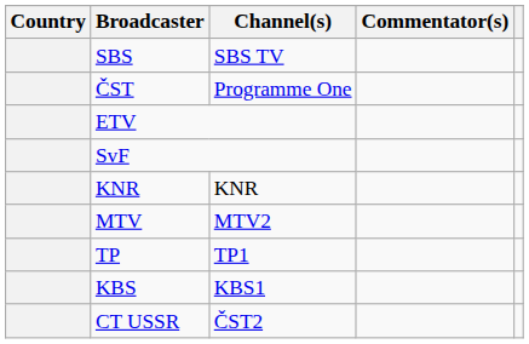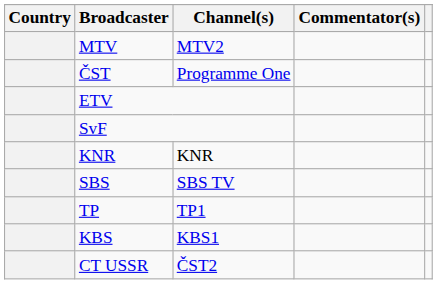rows swapped: SBS <-> MTV
